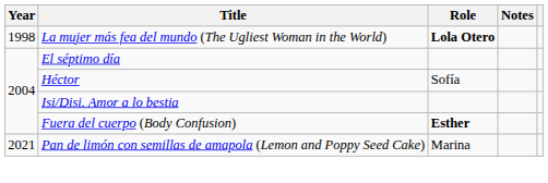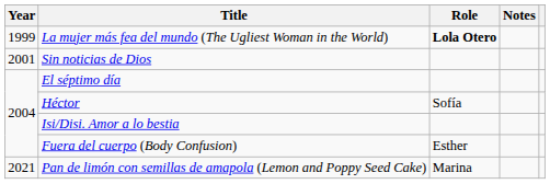La mujer más fea del mundo (The Ugliest Woman in the World) | Year: 1998 -> 1999
+ row: 2001 | Sin noticias de Dios
Fuera del cuerpo (Body Confusion) | Role: bold -> normal
